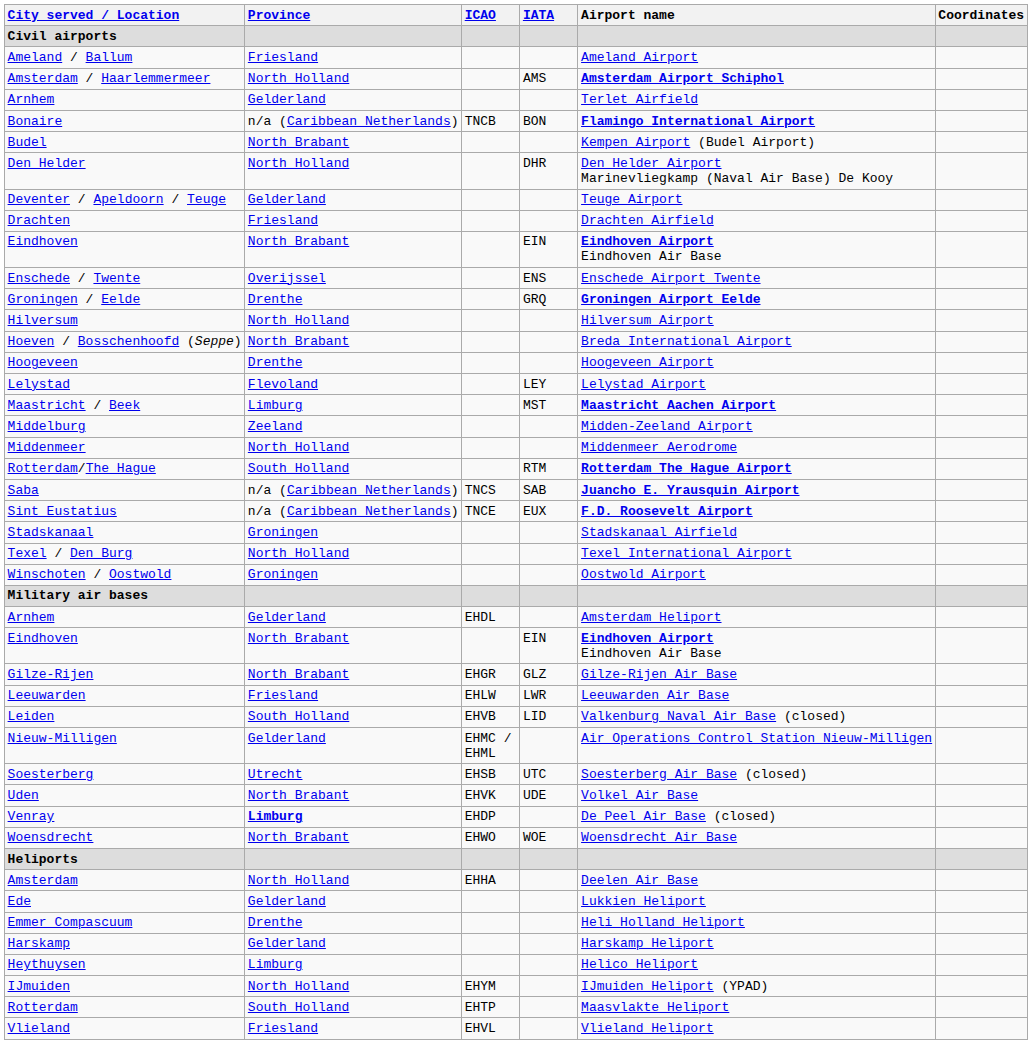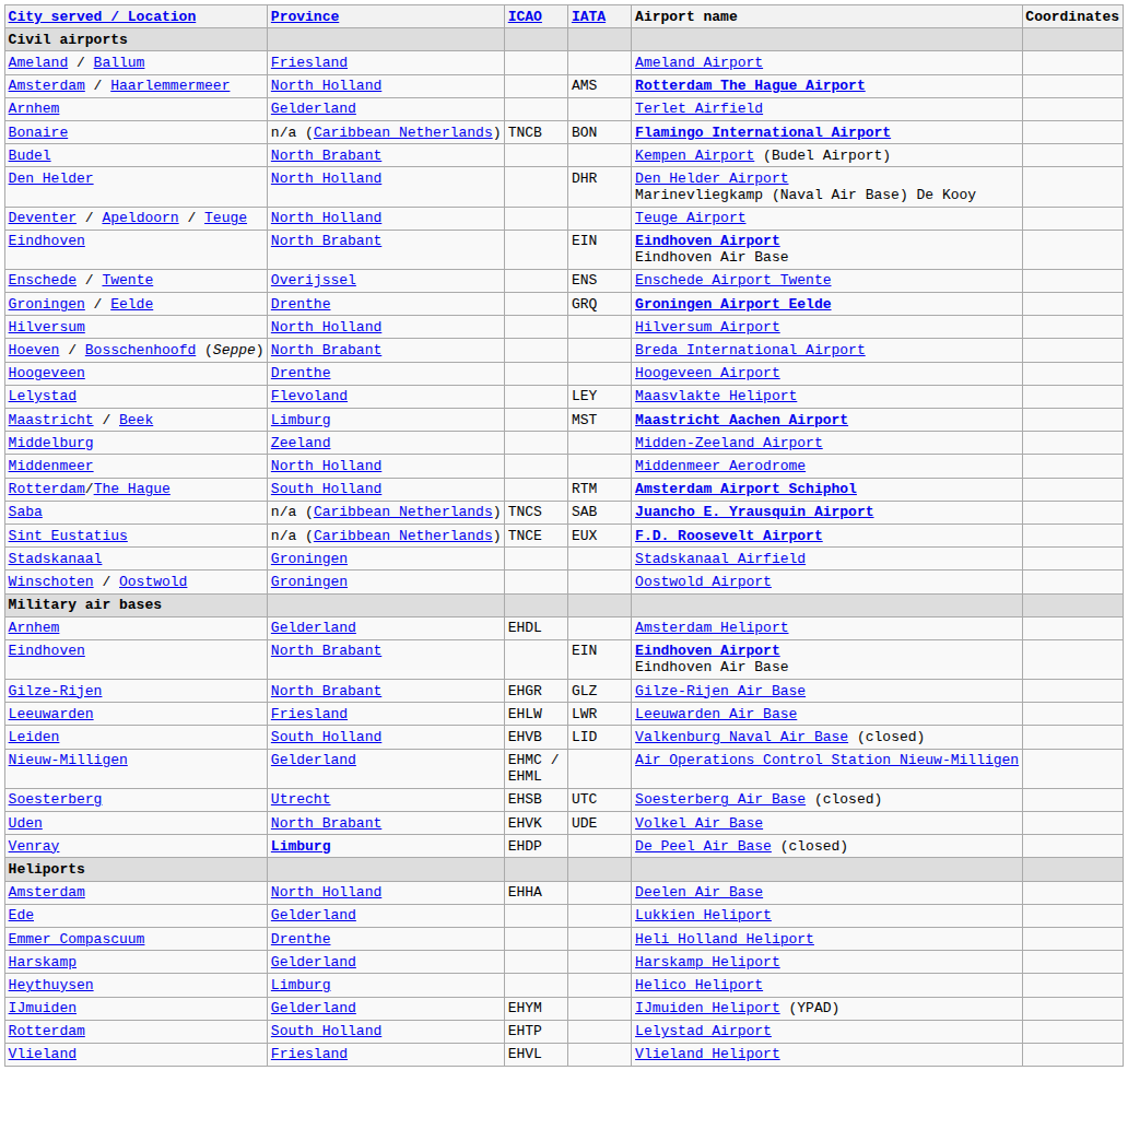Amsterdam / Haarlemmermeer | Airport name: Amsterdam Airport Schiphol -> Rotterdam The Hague Airport
Deventer / Apeldoorn / Teuge | Province: Gelderland -> North Holland
- row: Drachten | Friesland | Drachten Airfield
Lelystad | Airport name: Lelystad Airport -> Maasvlakte Heliport
Rotterdam/The Hague | Airport name: Rotterdam The Hague Airport -> Amsterdam Airport Schiphol
- row: Texel / Den Burg | North Holland | Texel International Airport
- row: Woensdrecht | North Brabant | EHWO | WOE | Woensdrecht Air Base
IJmuiden | Province: North Holland -> Gelderland
Rotterdam | Airport name: Maasvlakte Heliport -> Lelystad Airport
